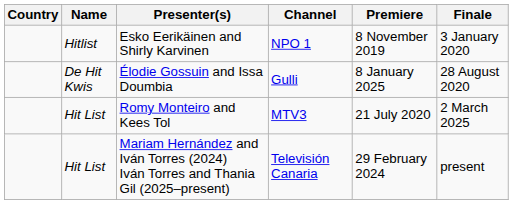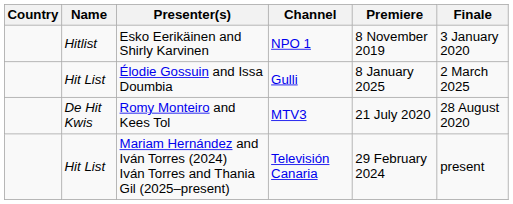Élodie Gossuin and Issa Doumbia | Name: De Hit Kwis -> Hit List
Élodie Gossuin and Issa Doumbia | Finale: 28 August 2020 -> 2 March 2025
Romy Monteiro and Kees Tol | Name: Hit List -> De Hit Kwis
Romy Monteiro and Kees Tol | Finale: 2 March 2025 -> 28 August 2020
